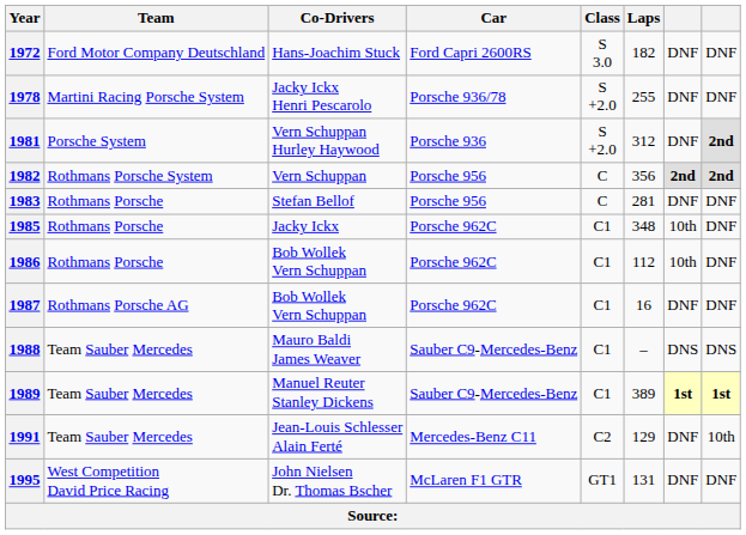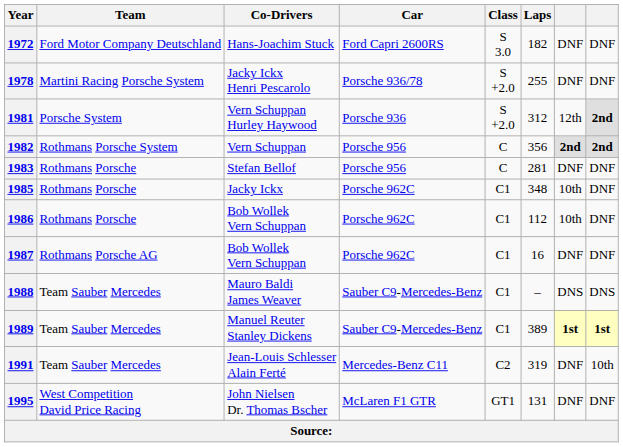1981 | column 7: DNF -> 12th
1991 | Laps: 129 -> 319
